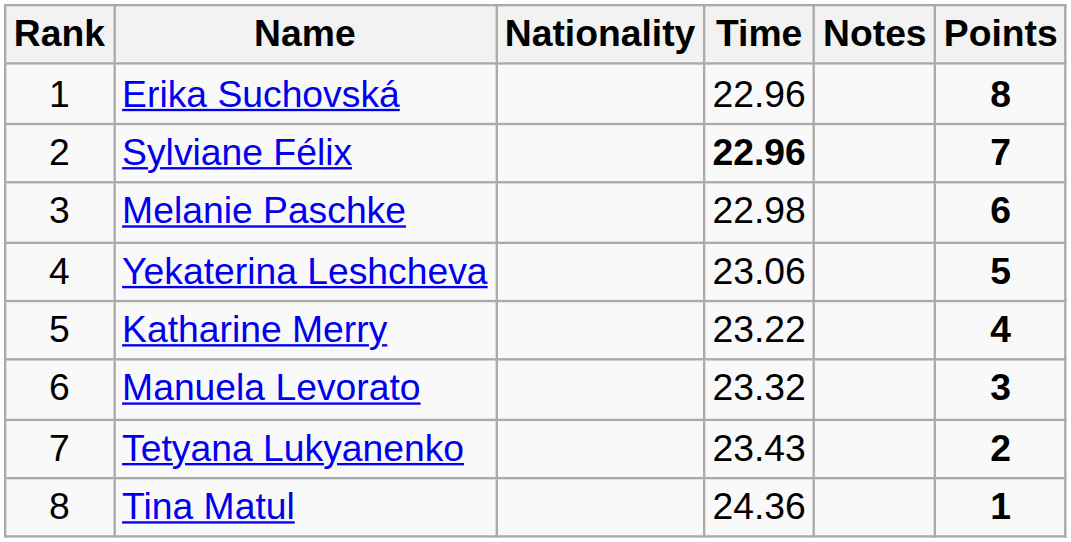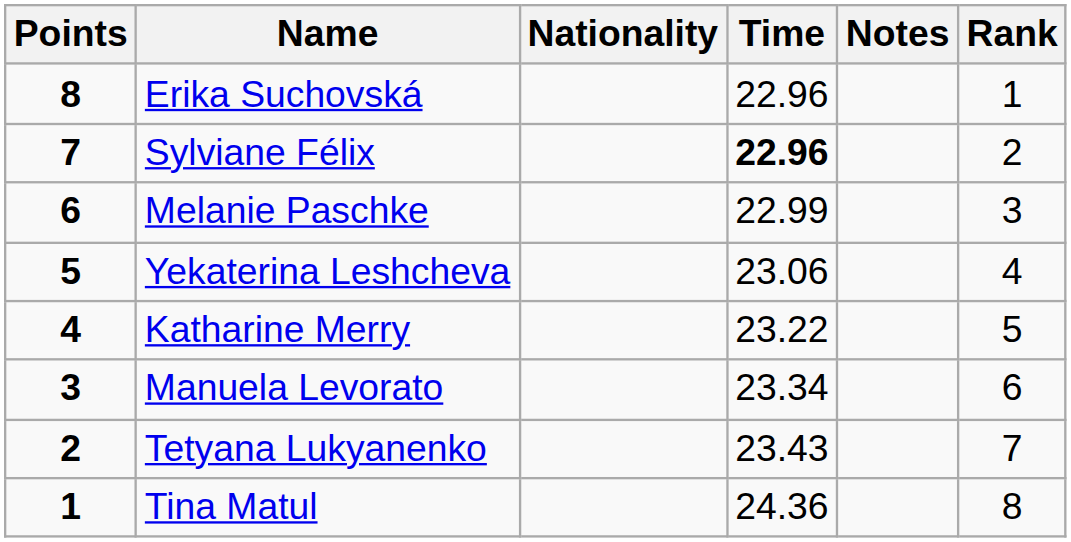columns swapped: Rank <-> Points
Melanie Paschke | Time: 22.98 -> 22.99
Manuela Levorato | Time: 23.32 -> 23.34
